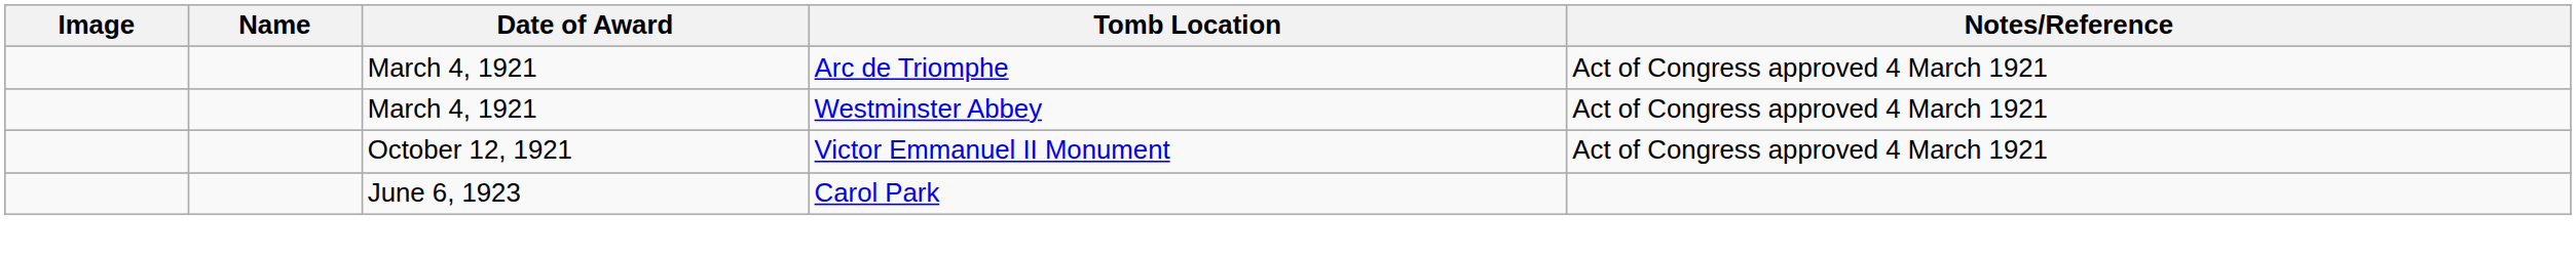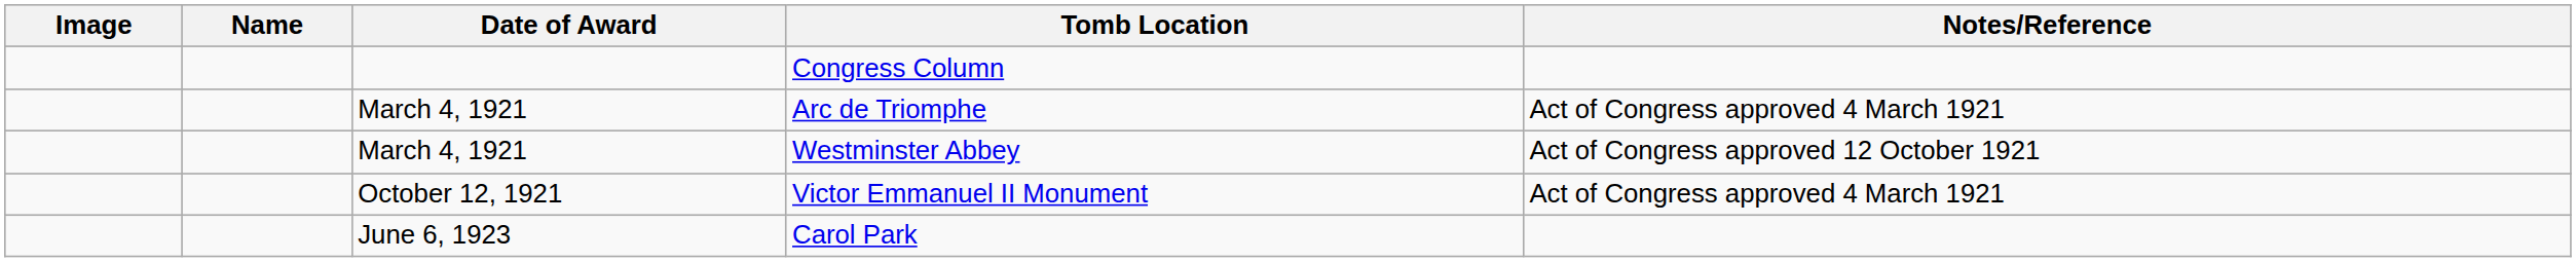+ row: Congress Column
Westminster Abbey | Notes/Reference: Act of Congress approved 4 March 1921 -> Act of Congress approved 12 October 1921
